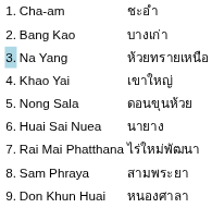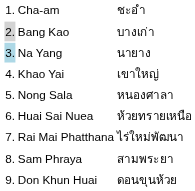Bang Kao | column 1: no background -> lightgrey background
Na Yang | column 3: ห้วยทรายเหนือ -> นายาง
Nong Sala | column 3: ดอนขุนห้วย -> หนองศาลา
Huai Sai Nuea | column 3: นายาง -> ห้วยทรายเหนือ
Don Khun Huai | column 3: หนองศาลา -> ดอนขุนห้วย
